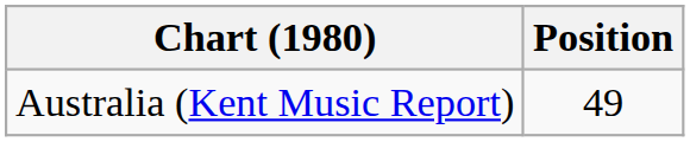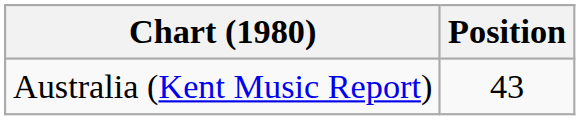Australia (Kent Music Report) | Position: 49 -> 43
